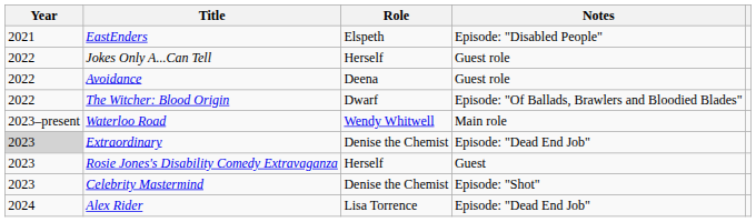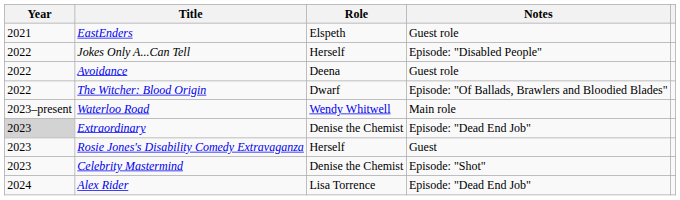EastEnders | Notes: Episode: "Disabled People" -> Guest role
Jokes Only A...Can Tell | Notes: Guest role -> Episode: "Disabled People"
